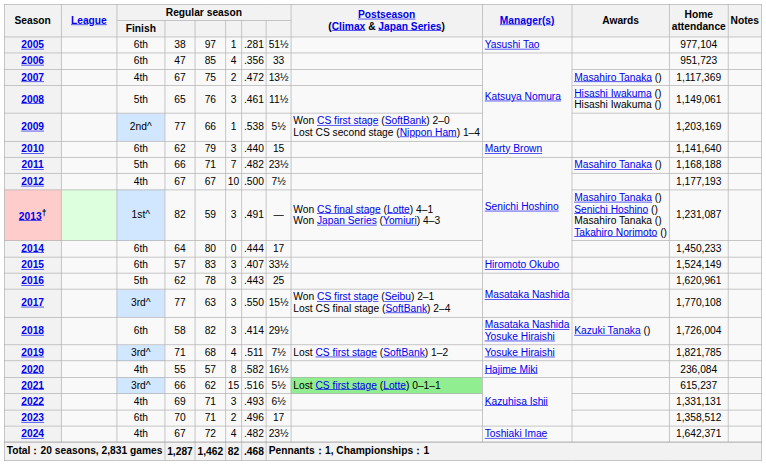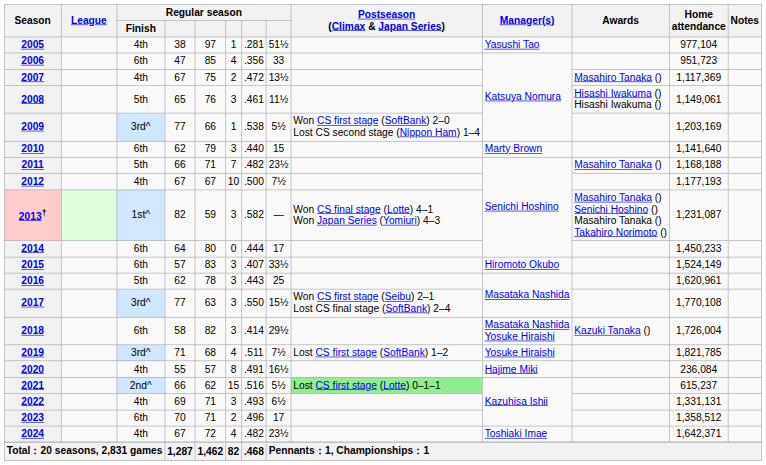2005 | Regular season / Finish: 6th -> 4th
2009 | Regular season / Finish: 2nd^ -> 3rd^
2013† | column 7: .491 -> .582
2020 | column 7: .582 -> .491
2021 | Regular season / Finish: 3rd^ -> 2nd^
